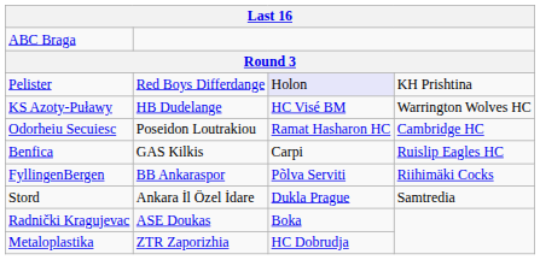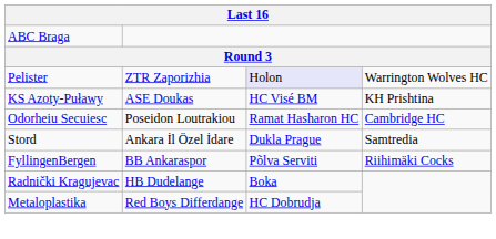Pelister | column 2: Red Boys Differdange -> ZTR Zaporizhia
Pelister | column 4: KH Prishtina -> Warrington Wolves HC
KS Azoty-Puławy | column 2: HB Dudelange -> ASE Doukas
KS Azoty-Puławy | column 4: Warrington Wolves HC -> KH Prishtina
- row: Benfica | GAS Kilkis | Carpi | Ruislip Eagles HC
rows swapped: Stord <-> FyllingenBergen
Radnički Kragujevac | column 2: ASE Doukas -> HB Dudelange
Metaloplastika | column 2: ZTR Zaporizhia -> Red Boys Differdange
